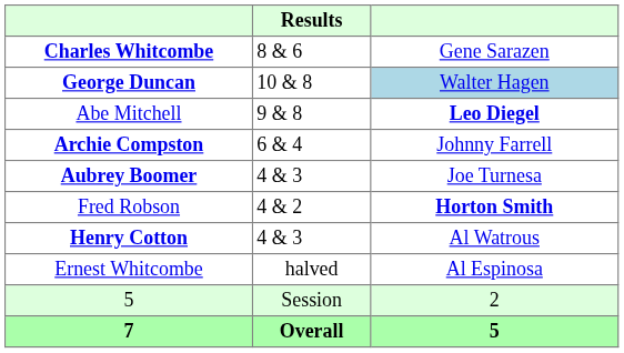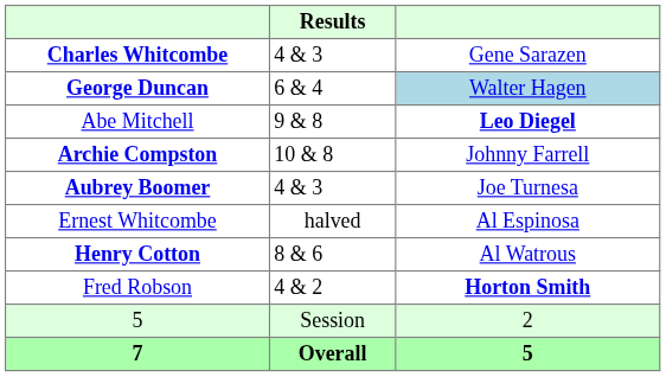Charles Whitcombe | Results: 8 & 6 -> 4 & 3
George Duncan | Results: 10 & 8 -> 6 & 4
Archie Compston | Results: 6 & 4 -> 10 & 8
rows swapped: Fred Robson <-> Ernest Whitcombe
Henry Cotton | Results: 4 & 3 -> 8 & 6
